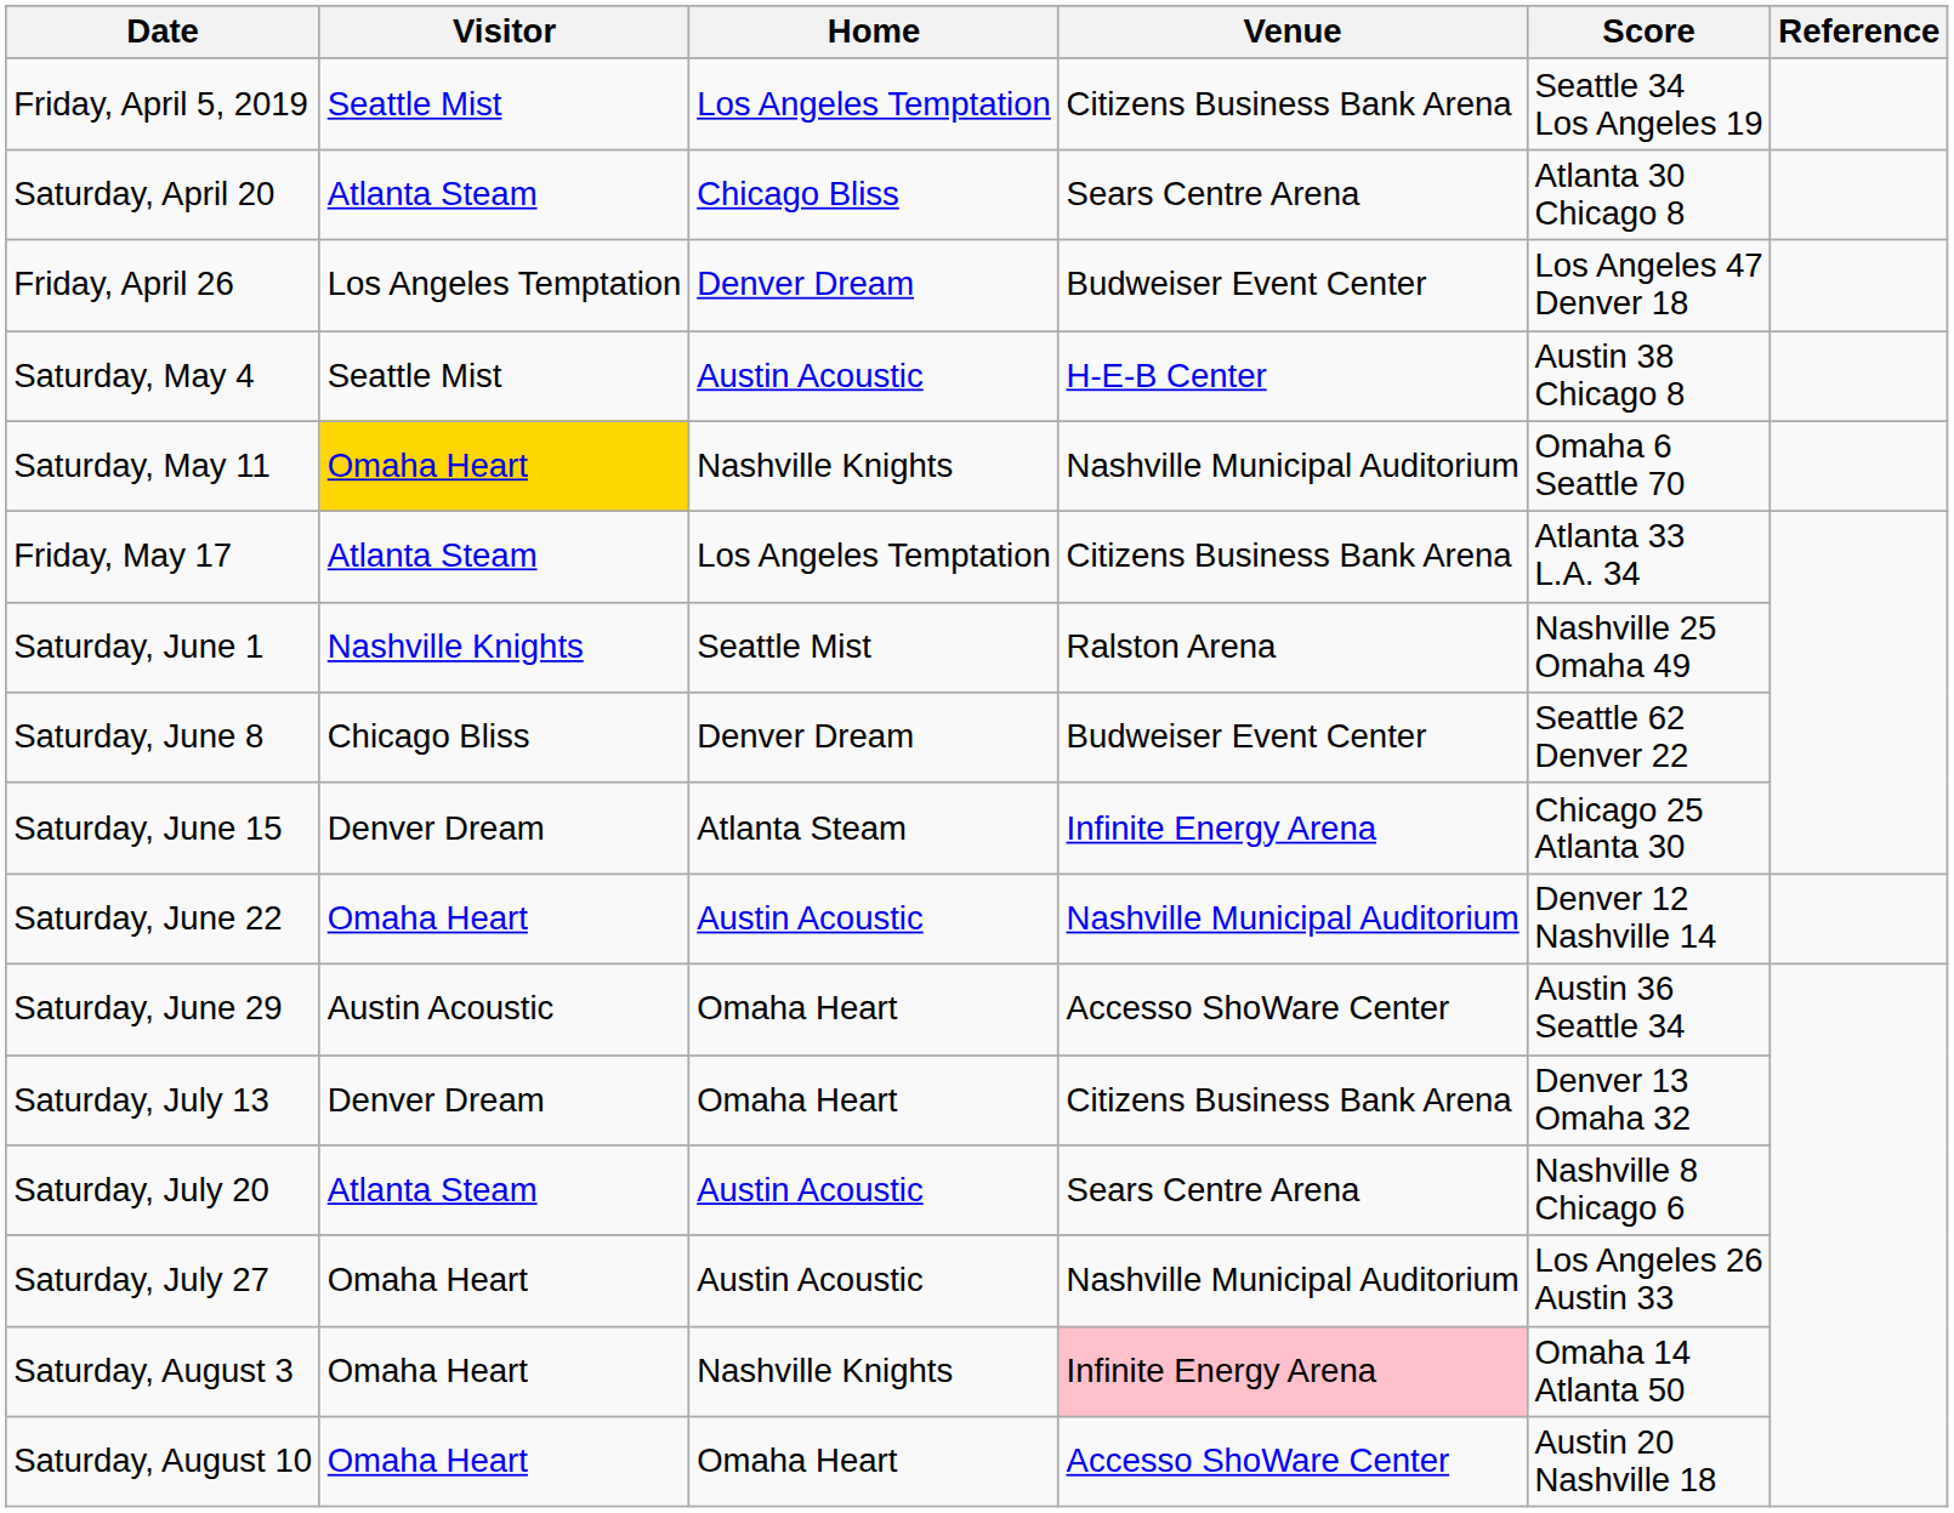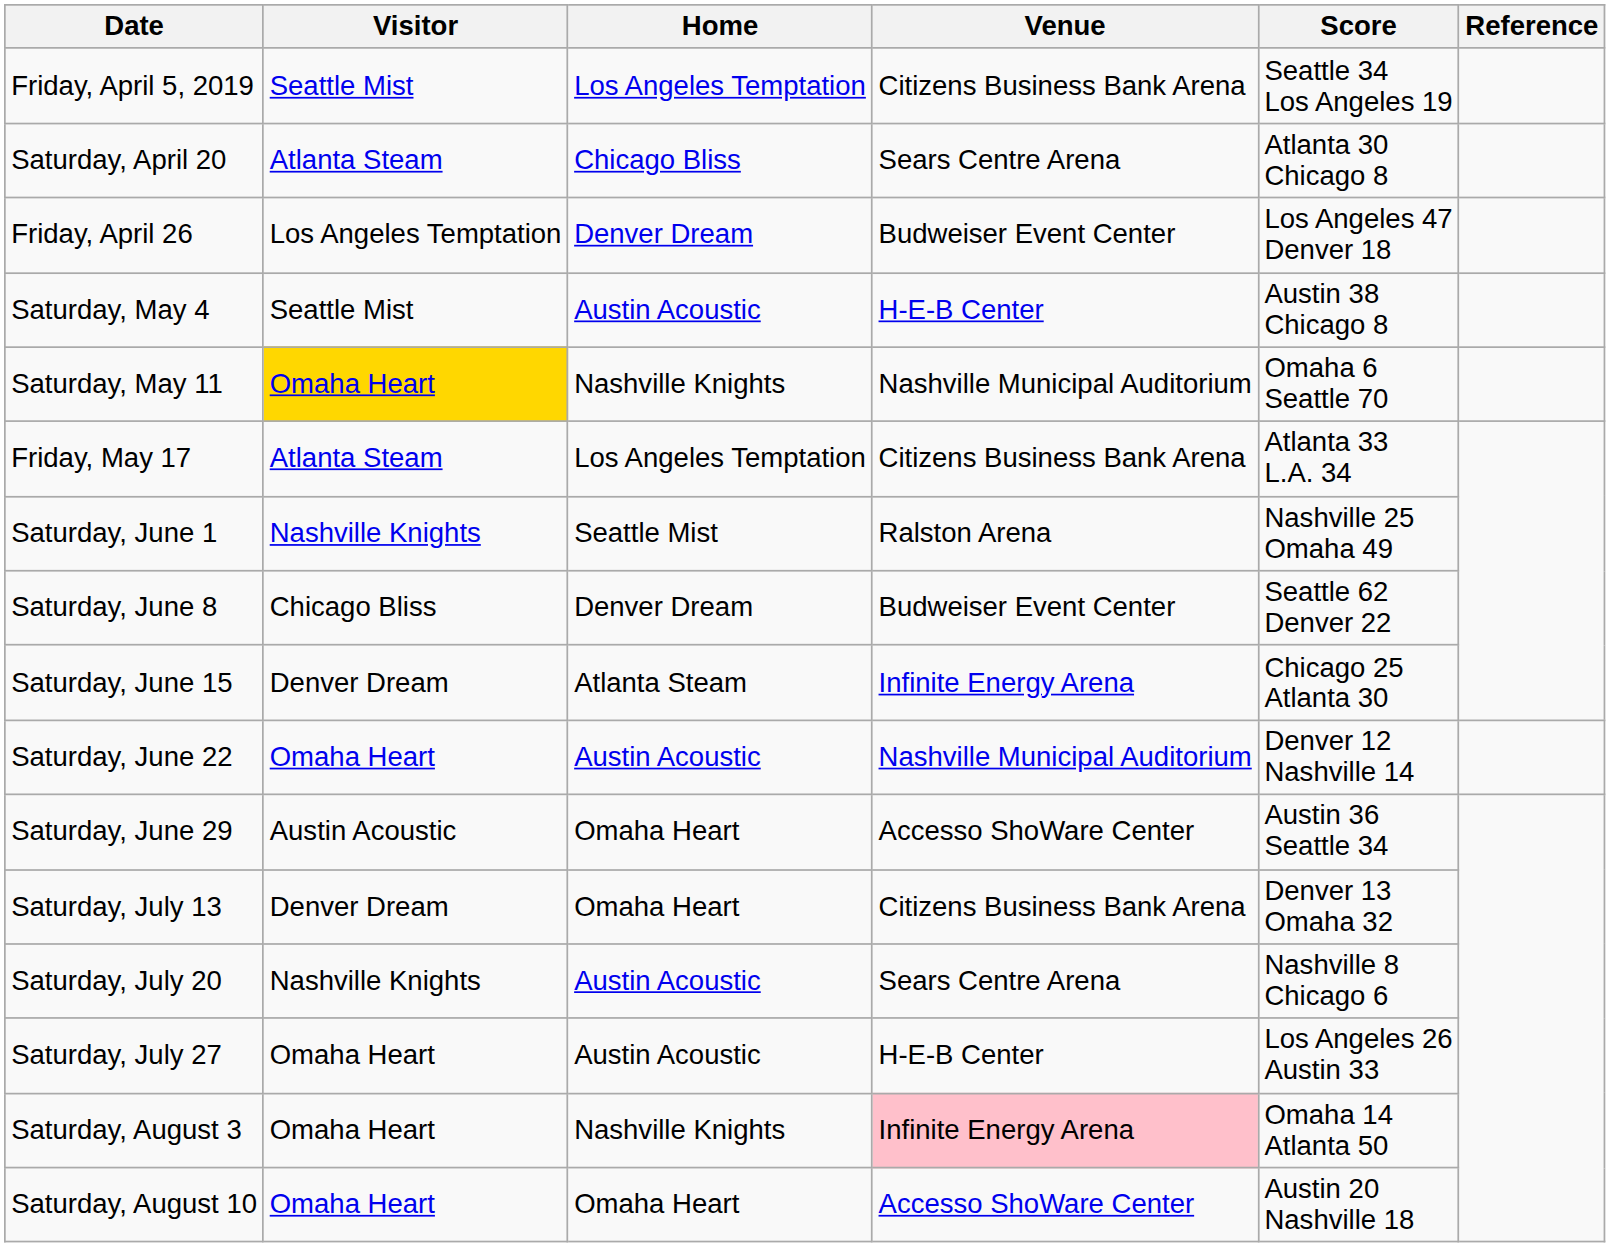Saturday, July 20 | Visitor: Atlanta Steam -> Nashville Knights
Saturday, July 27 | Venue: Nashville Municipal Auditorium -> H-E-B Center
